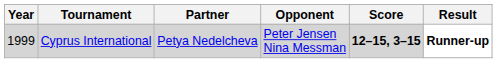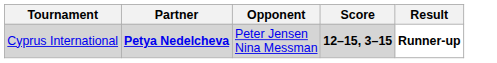- column: Year | 1999
Cyprus International | Partner: normal -> bold
